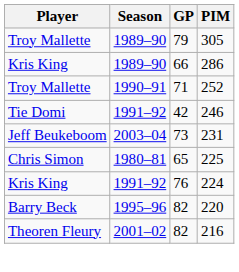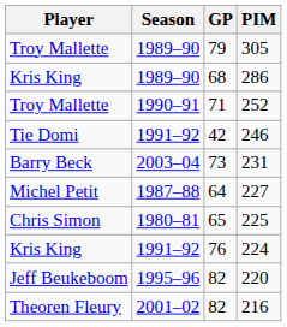286 | GP: 66 -> 68
231 | Player: Jeff Beukeboom -> Barry Beck
+ row: Michel Petit | 1987–88 | 64 | 227
220 | Player: Barry Beck -> Jeff Beukeboom
